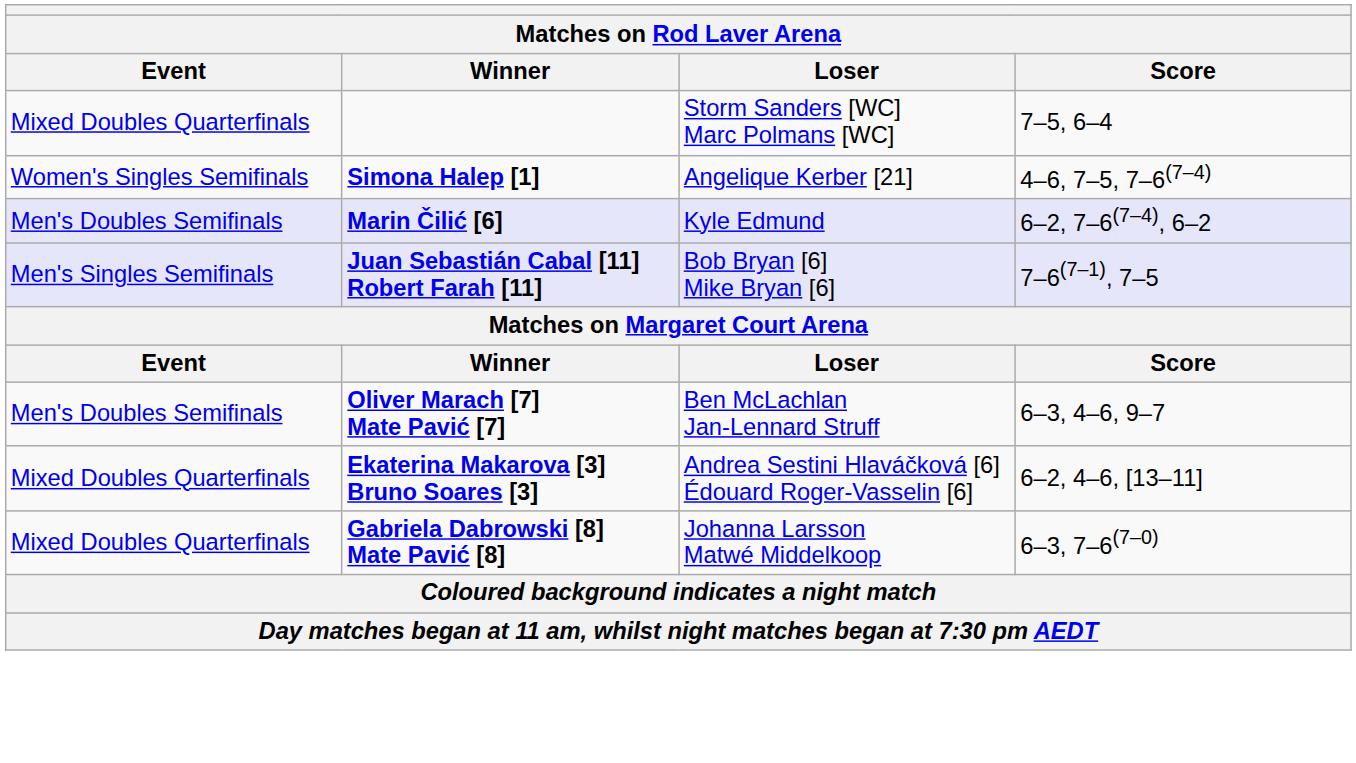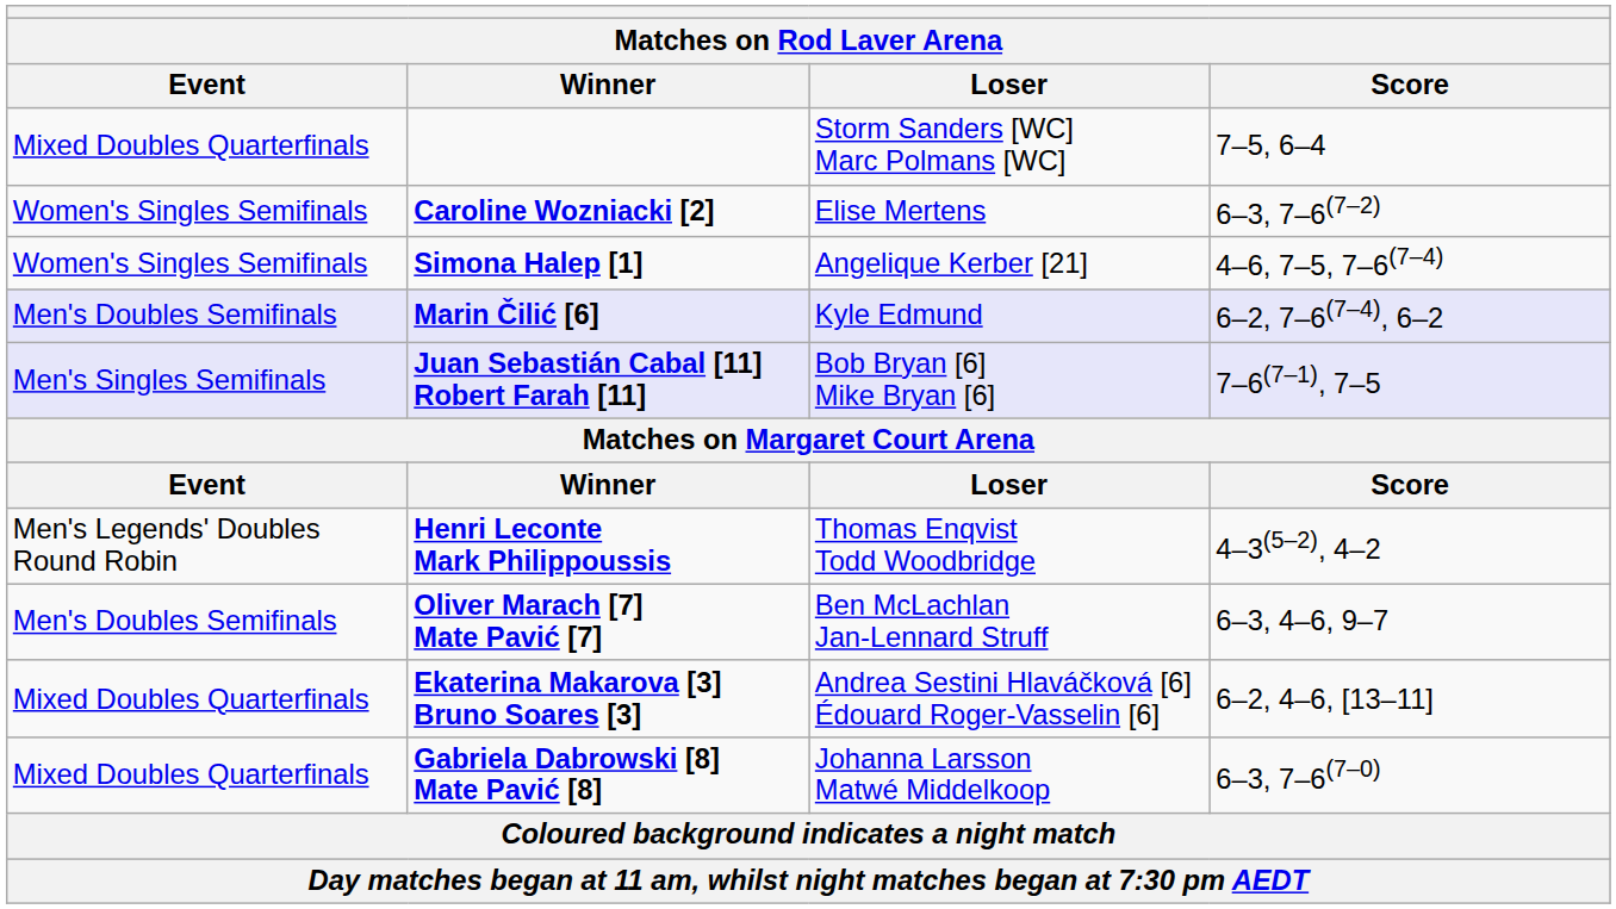+ row: Women's Singles Semifinals | Caroline Wozniacki [2] | Elise Mertens | 6–3, 7–6(7–2)
+ row: Men's Legends' Doubles Round Robin | Henri Leconte Mark Philippoussis | Thomas Enqvist Todd Woodbridge | 4–3(5–2), 4–2
